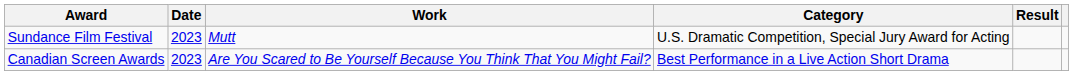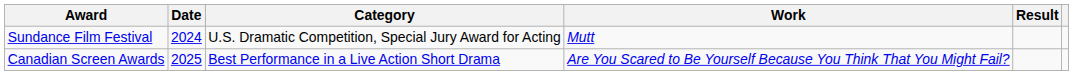columns swapped: Category <-> Work
Sundance Film Festival | Date: 2023 -> 2024
Canadian Screen Awards | Date: 2023 -> 2025
